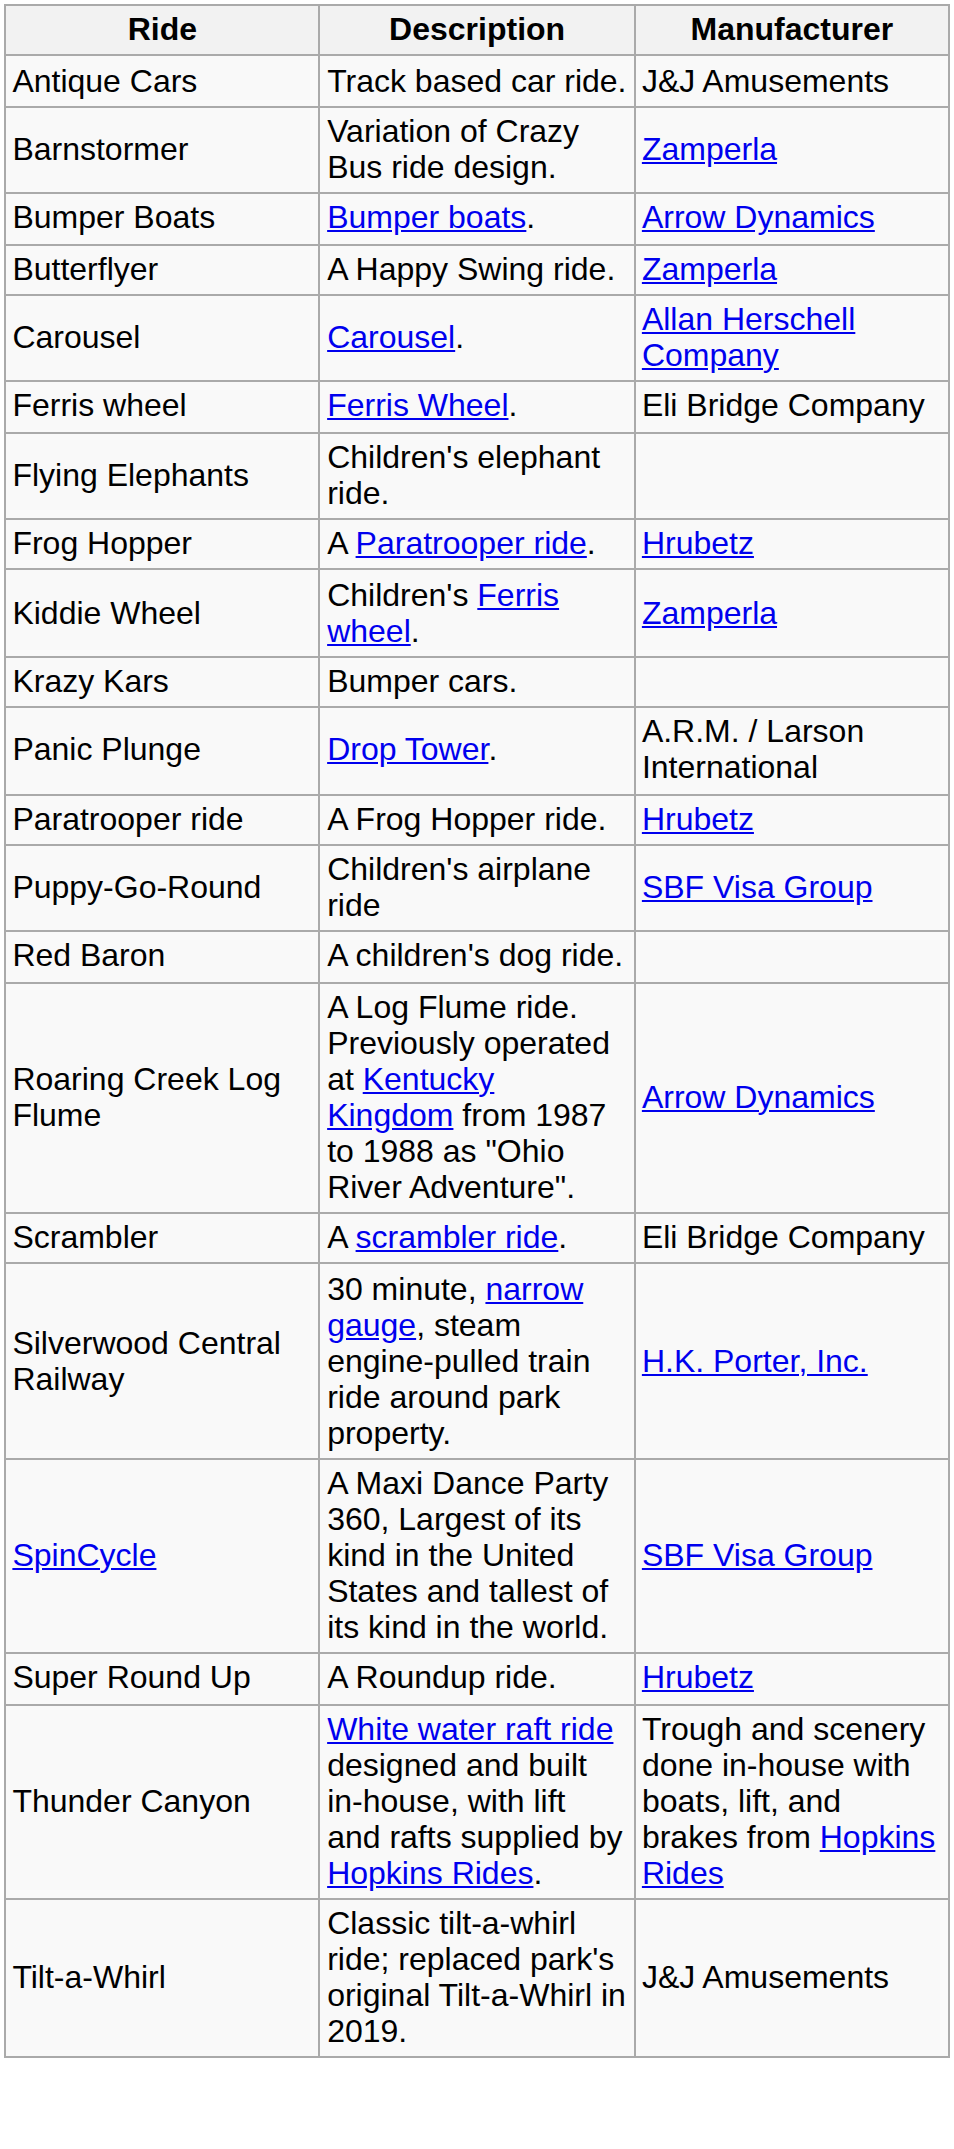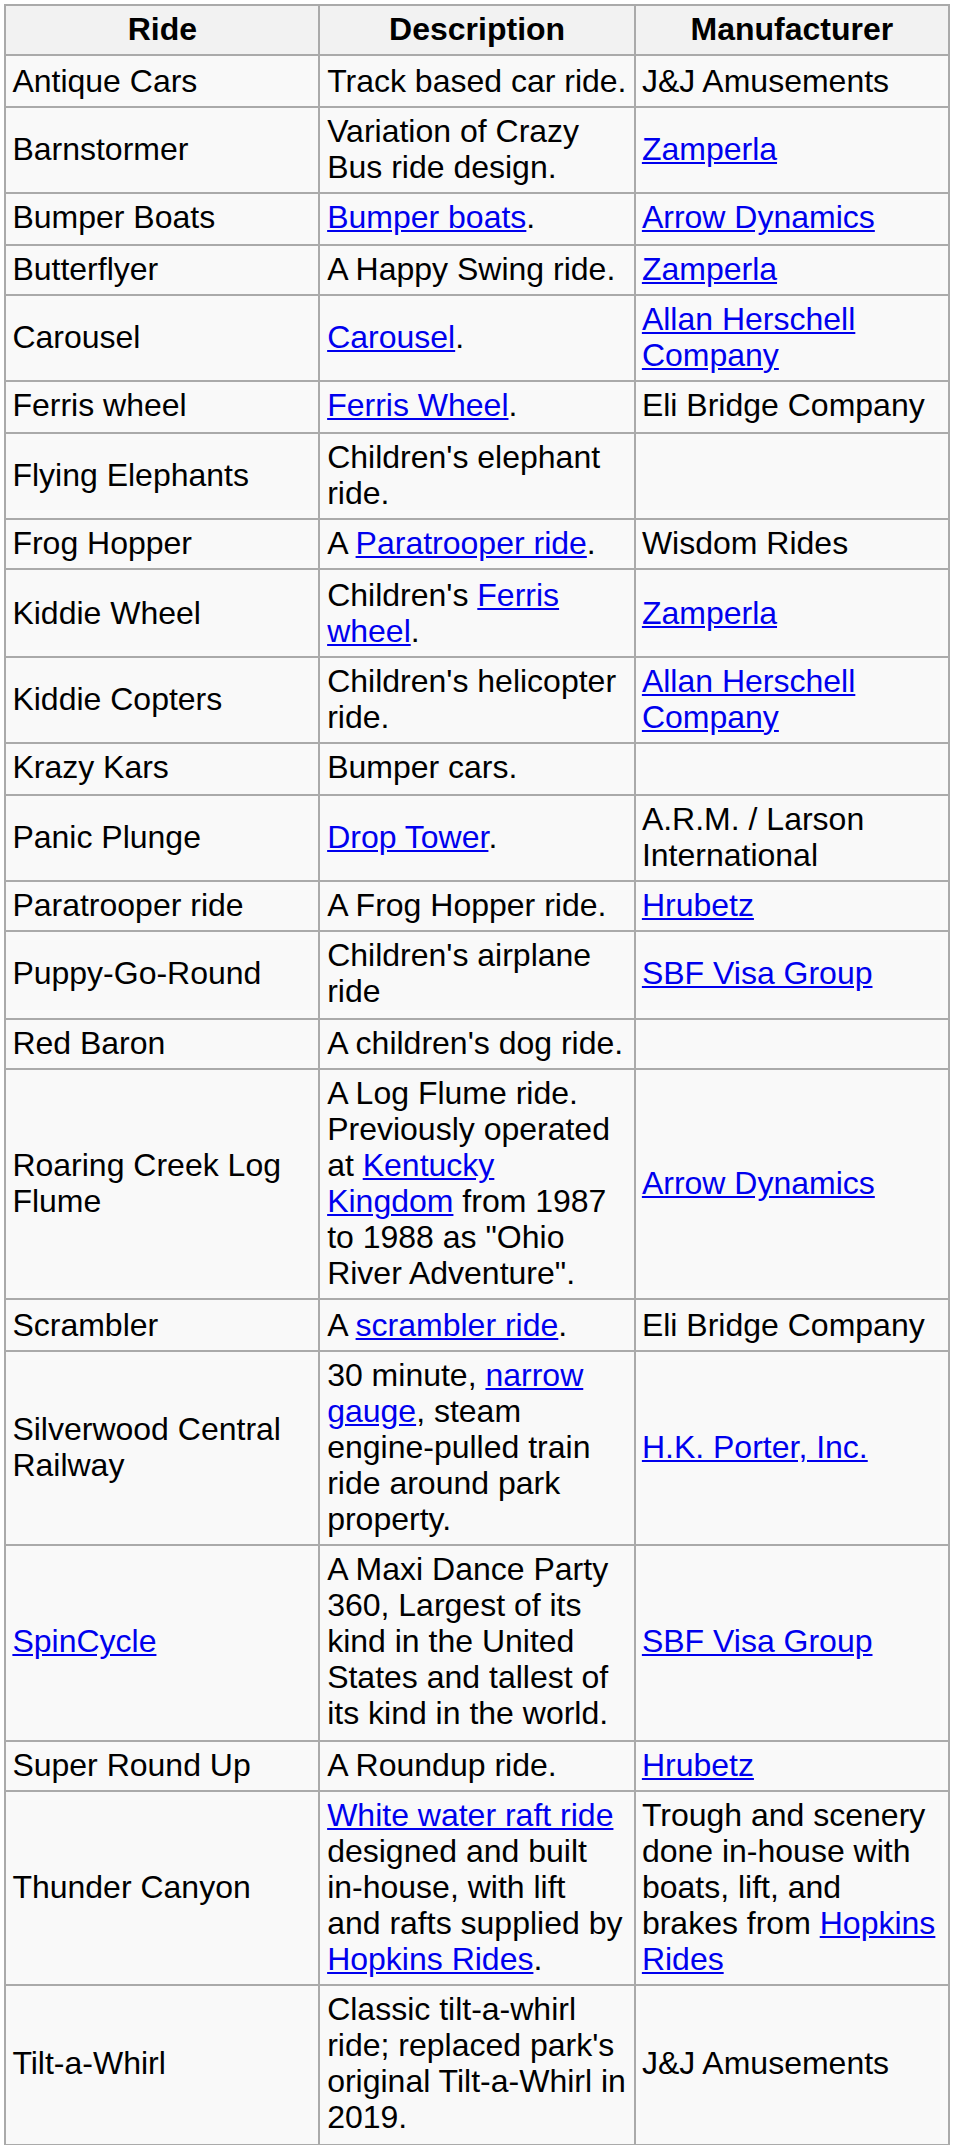Frog Hopper | Manufacturer: Hrubetz -> Wisdom Rides
+ row: Kiddie Copters | Children's helicopter ride. | Allan Herschell Company
